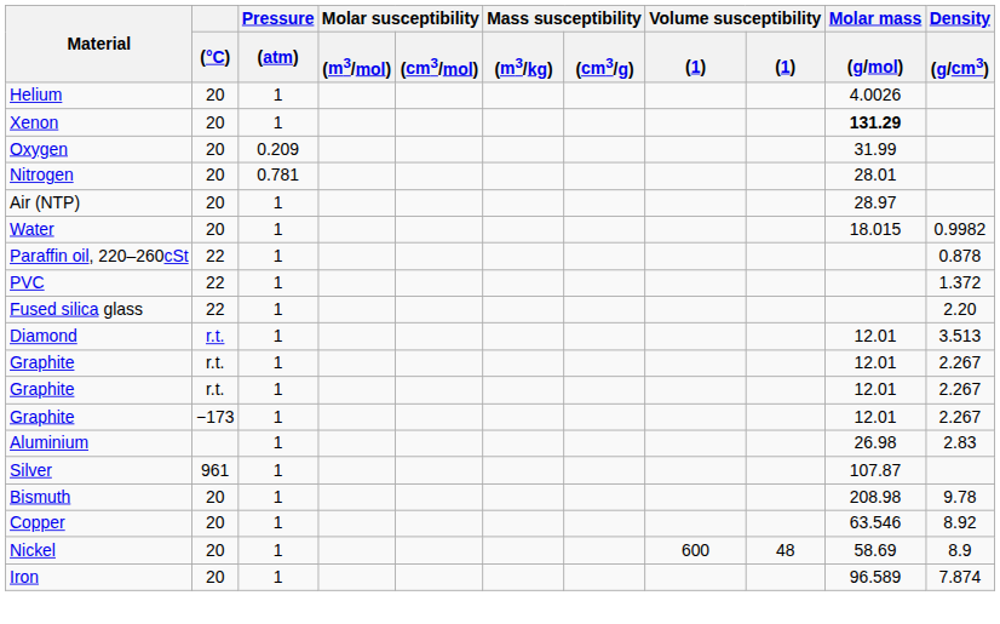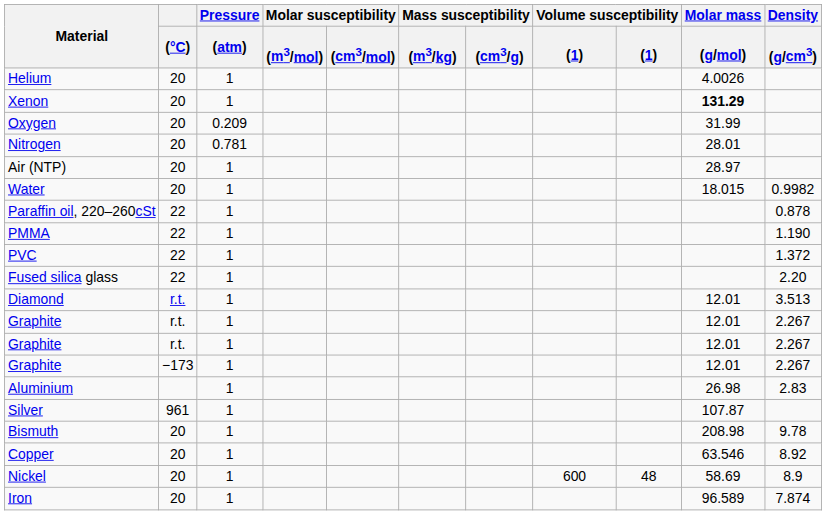+ row: PMMA | 22 | 1 | 1.190
